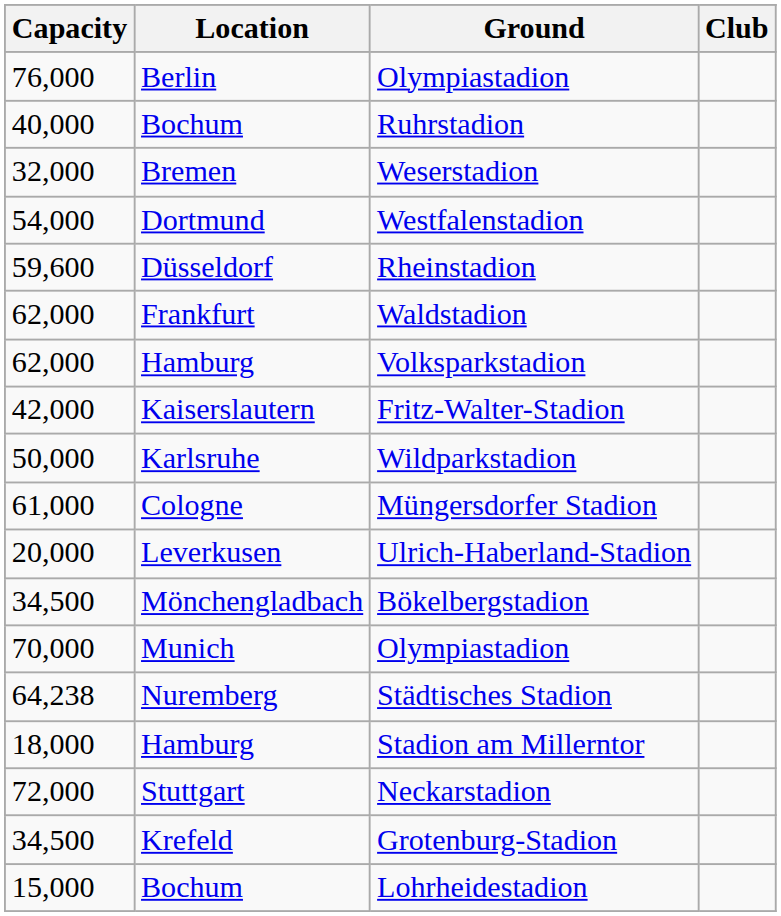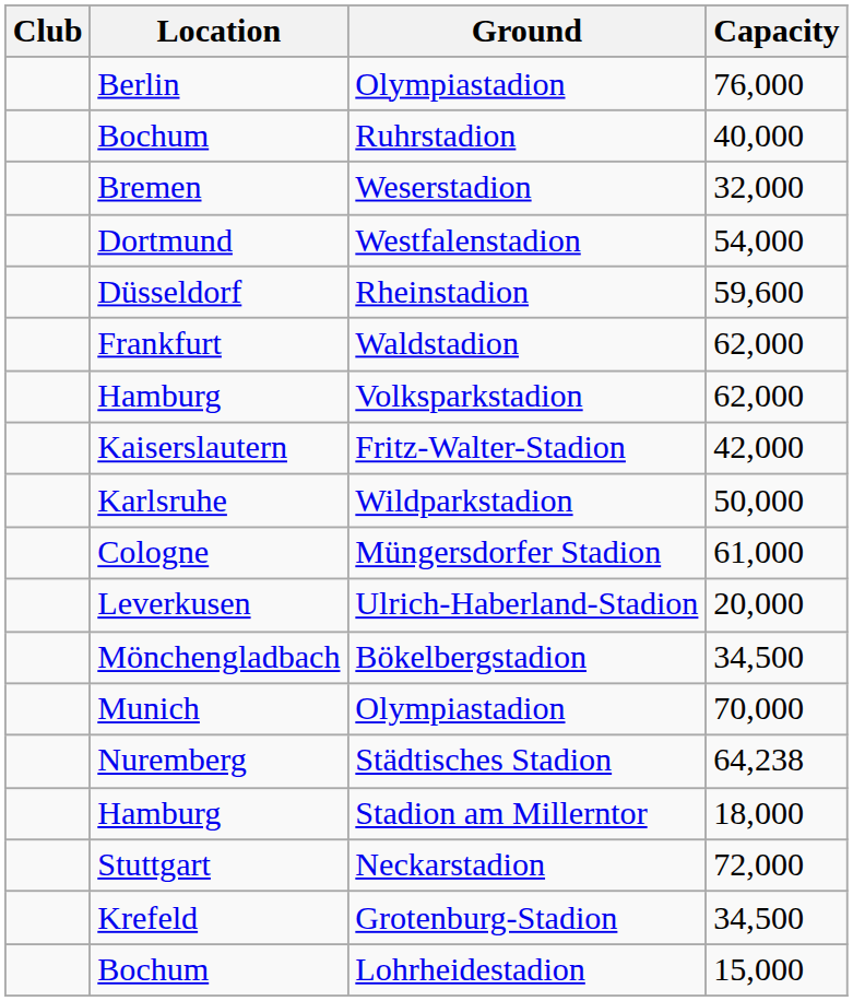columns swapped: Club <-> Capacity
